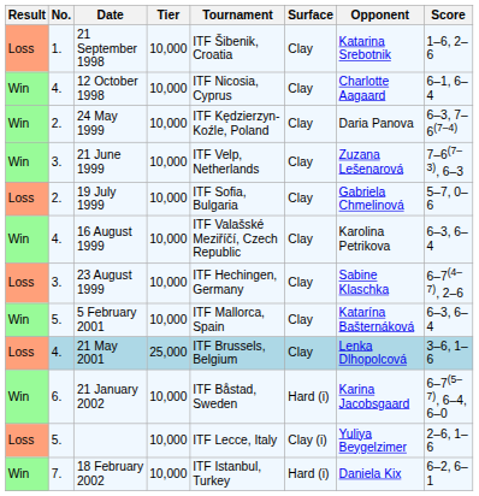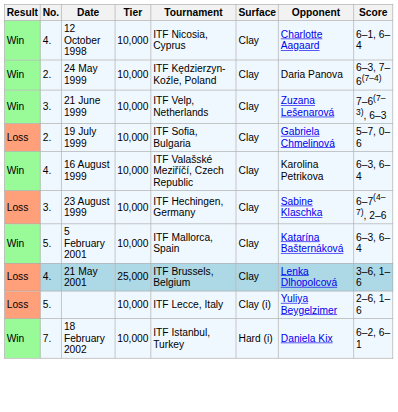- row: Loss | 1. | 21 September 1998 | 10,000 | ITF Šibenik, Croatia | Clay | Katarina Srebotnik | 1–6, 2–6
- row: Win | 6. | 21 January 2002 | 10,000 | ITF Båstad, Sweden | Hard (i) | Karina Jacobsgaard | 6–7(5–7), 6–4, 6–0
